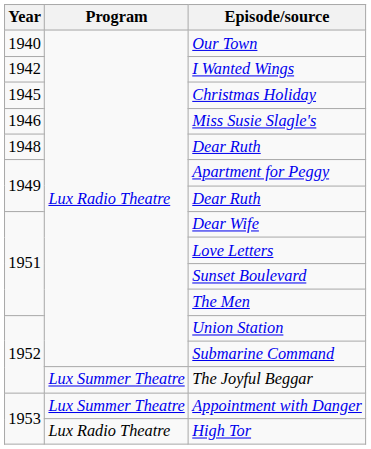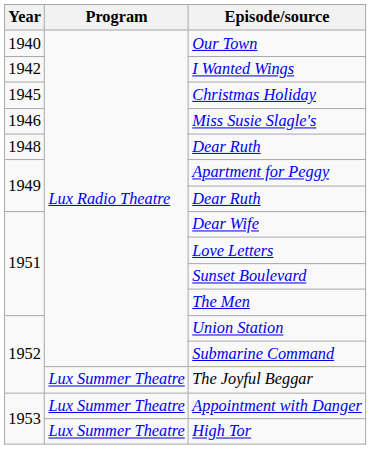High Tor | Program: Lux Radio Theatre -> Lux Summer Theatre
